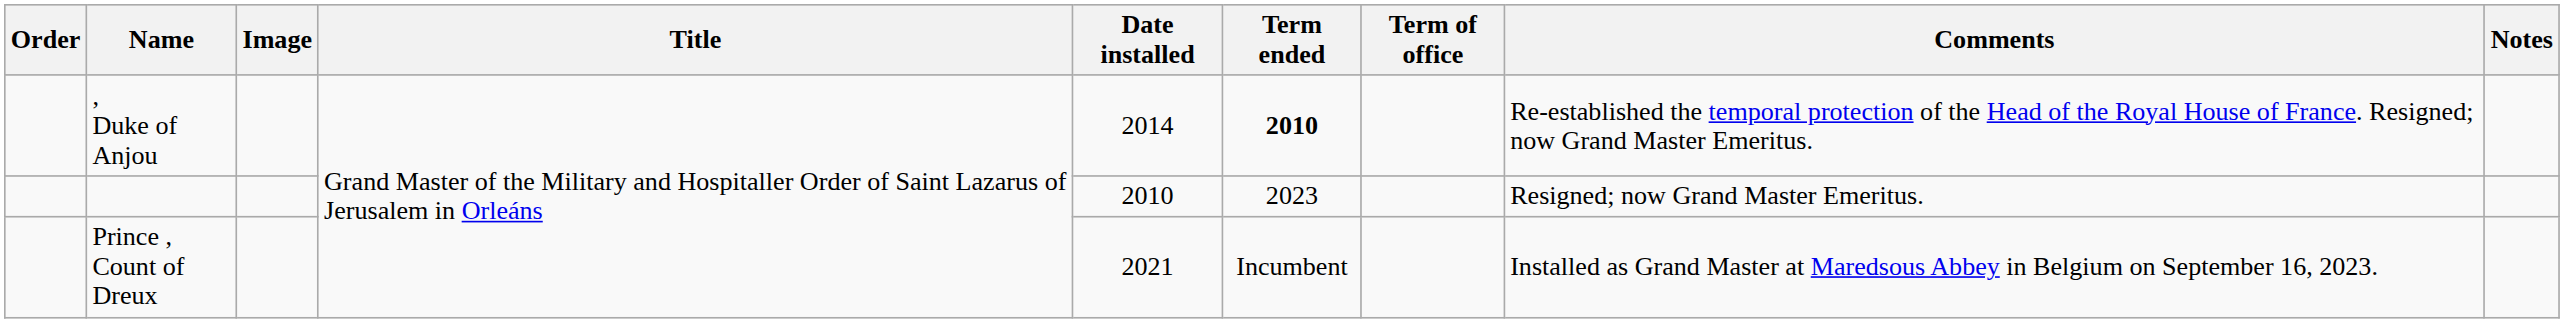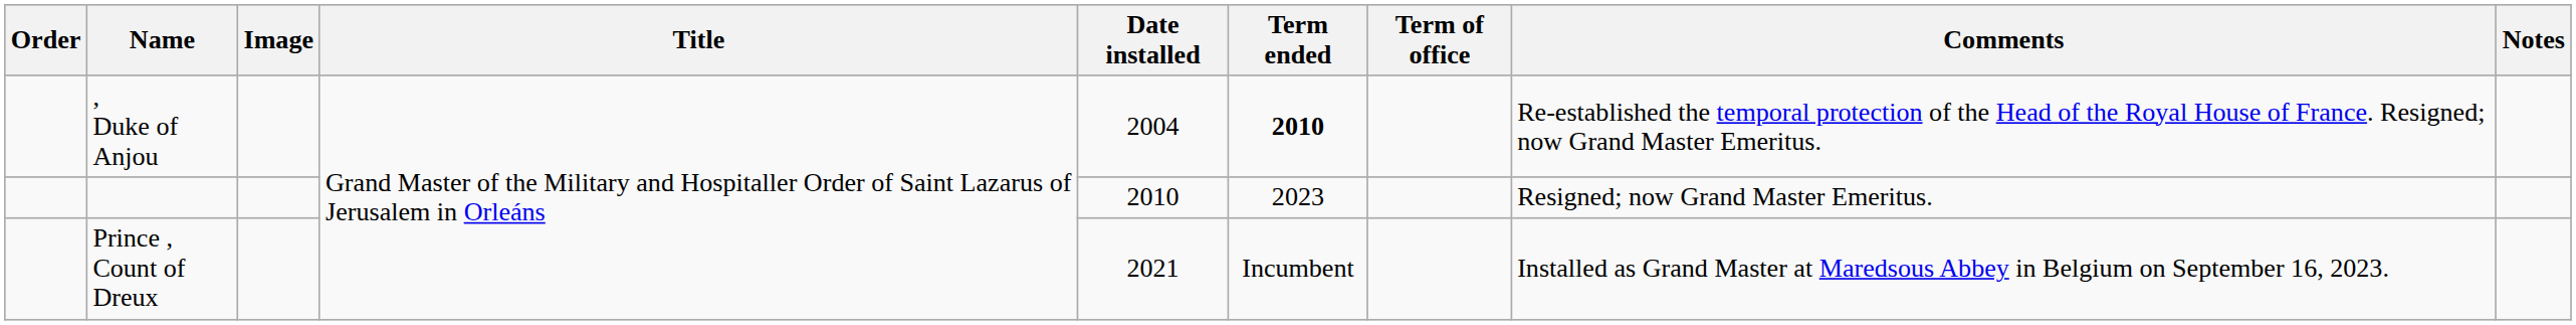, Duke of Anjou | Date installed: 2014 -> 2004
